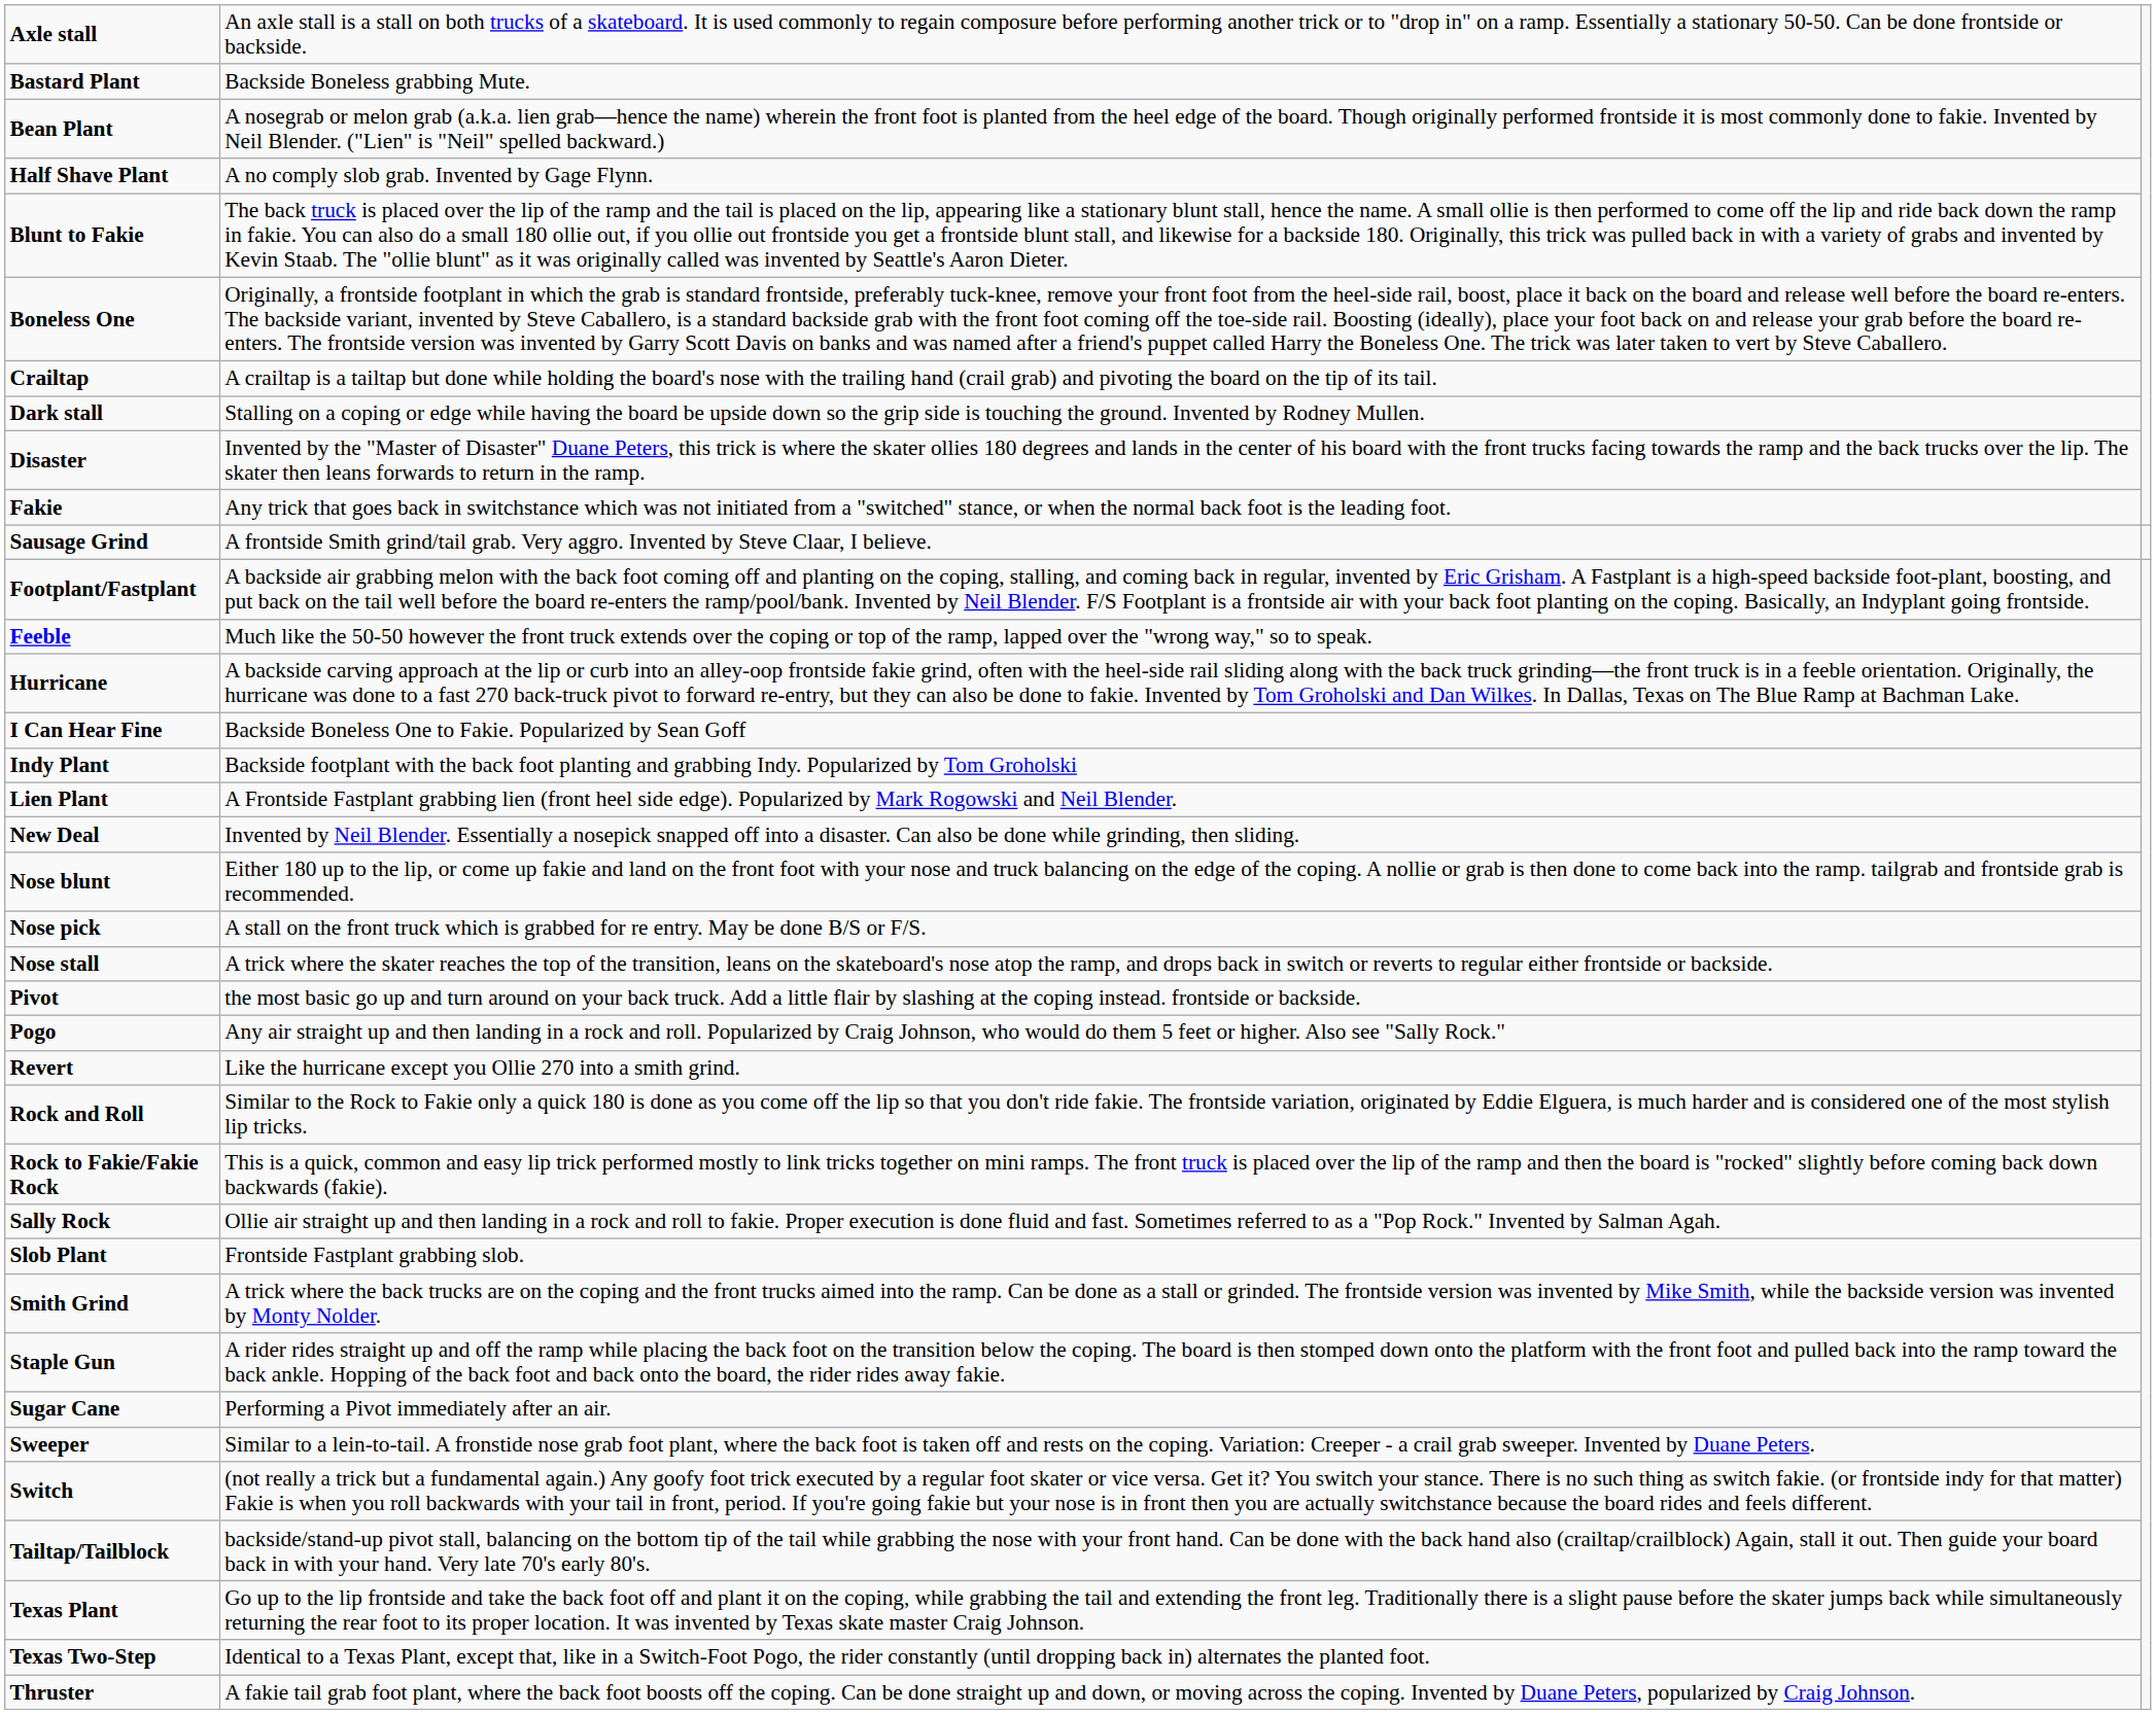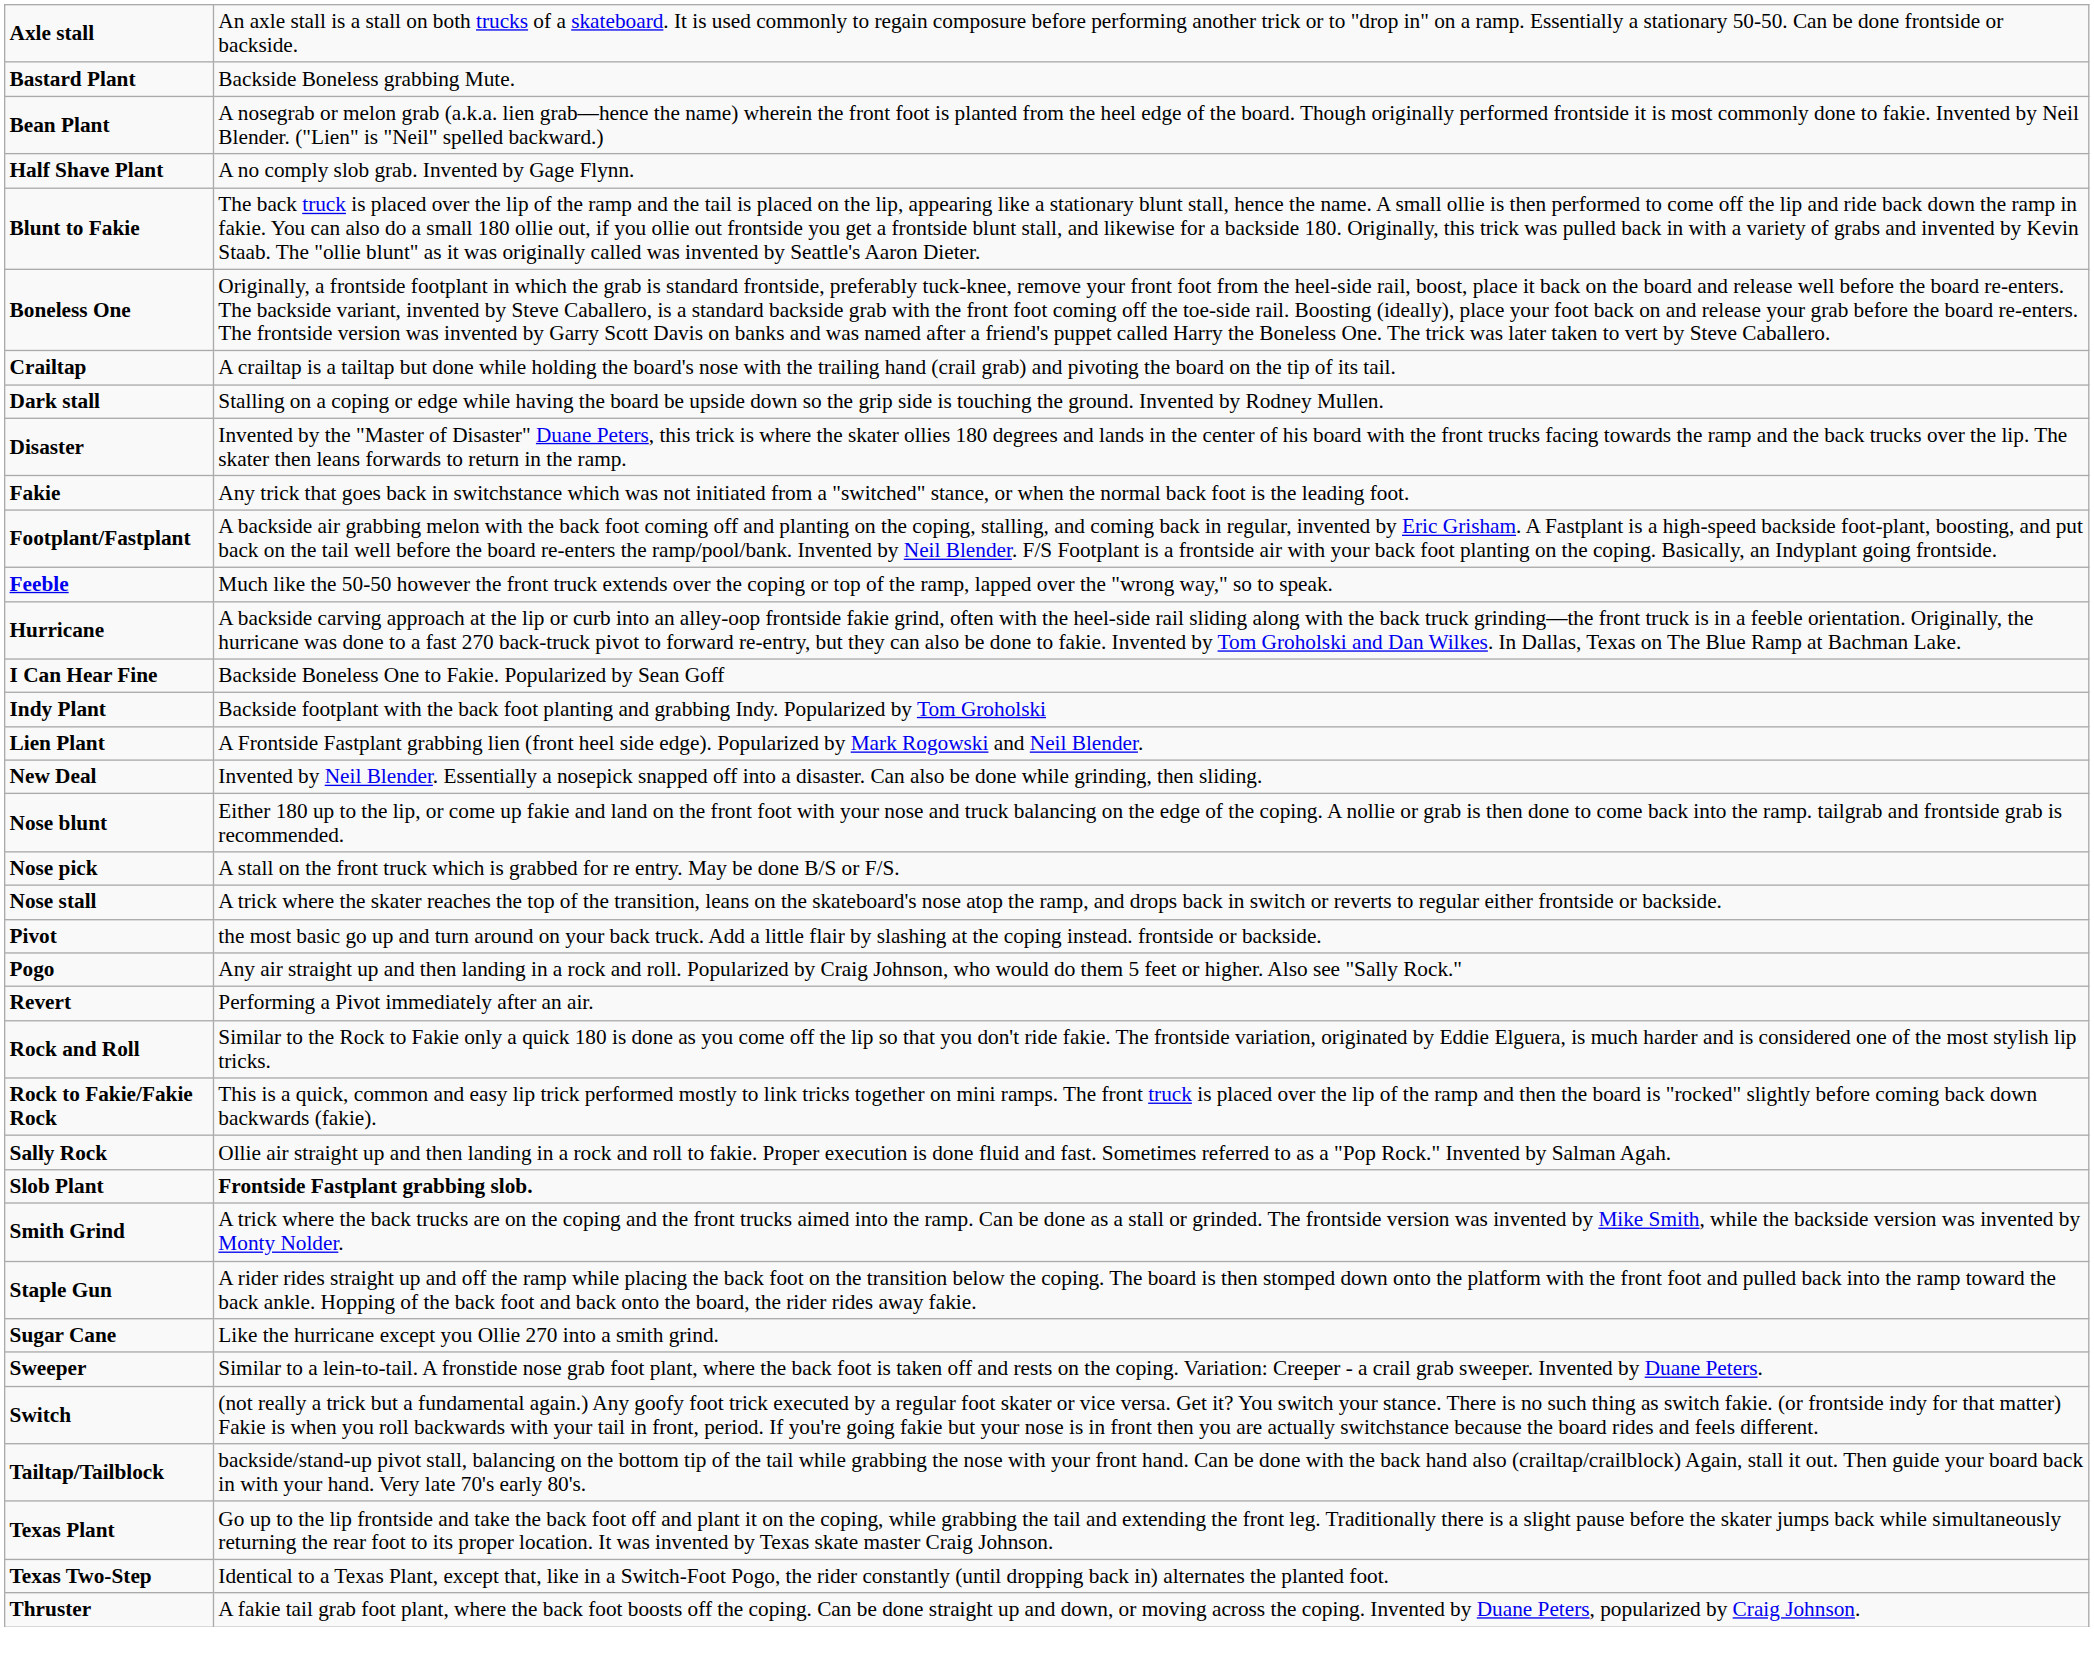- row: Sausage Grind | A frontside Smith grind/tail grab. Very aggro. Invented by Steve Claar, I believe.
Revert | column 2: Like the hurricane except you Ollie 270 into a smith grind. -> Performing a Pivot immediately after an air.
Slob Plant | column 2: normal -> bold
Sugar Cane | column 2: Performing a Pivot immediately after an air. -> Like the hurricane except you Ollie 270 into a smith grind.
